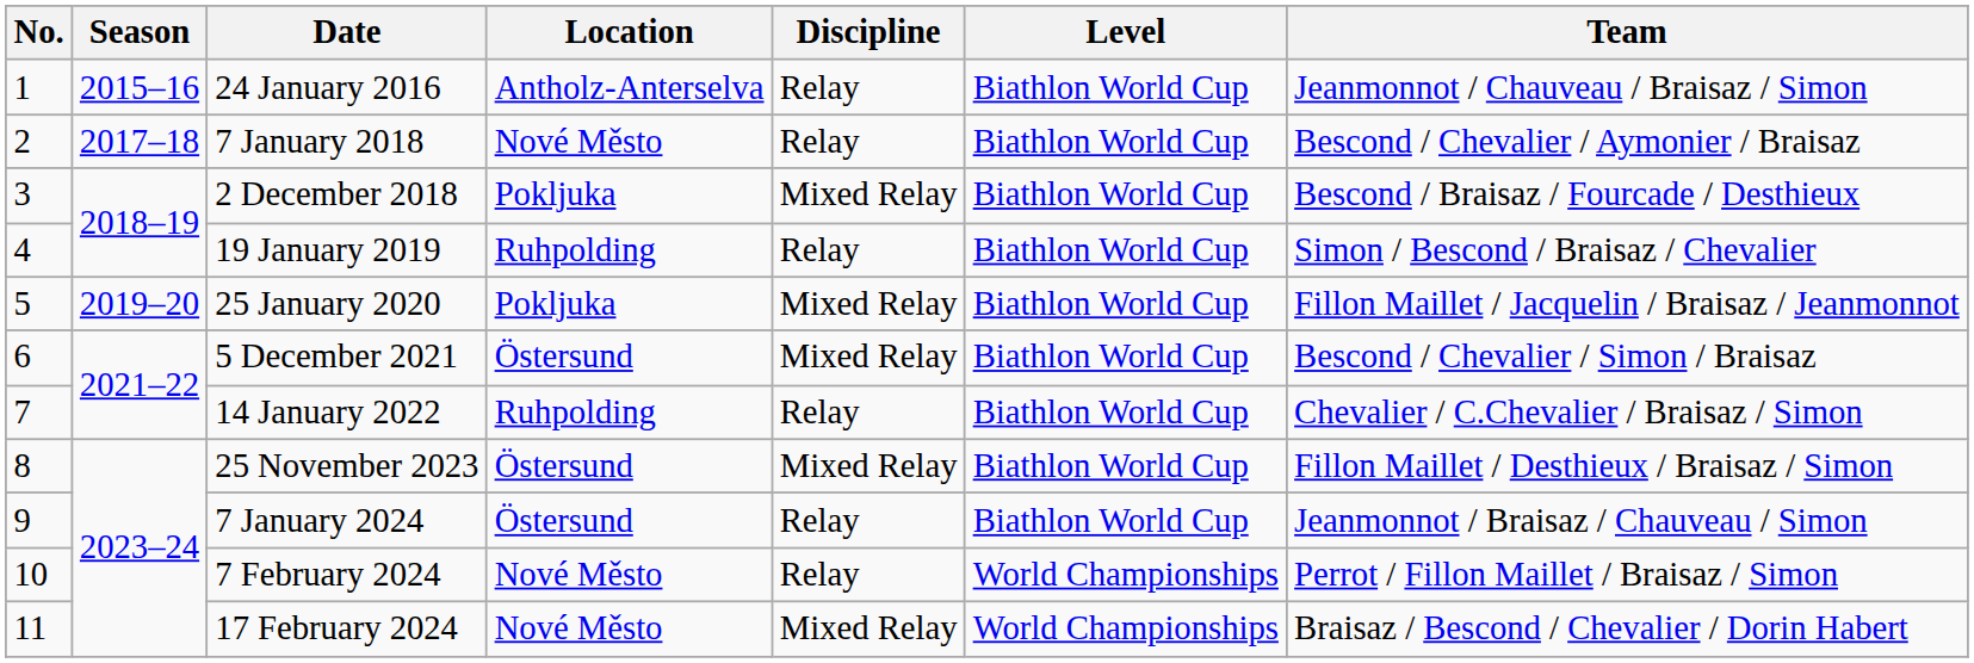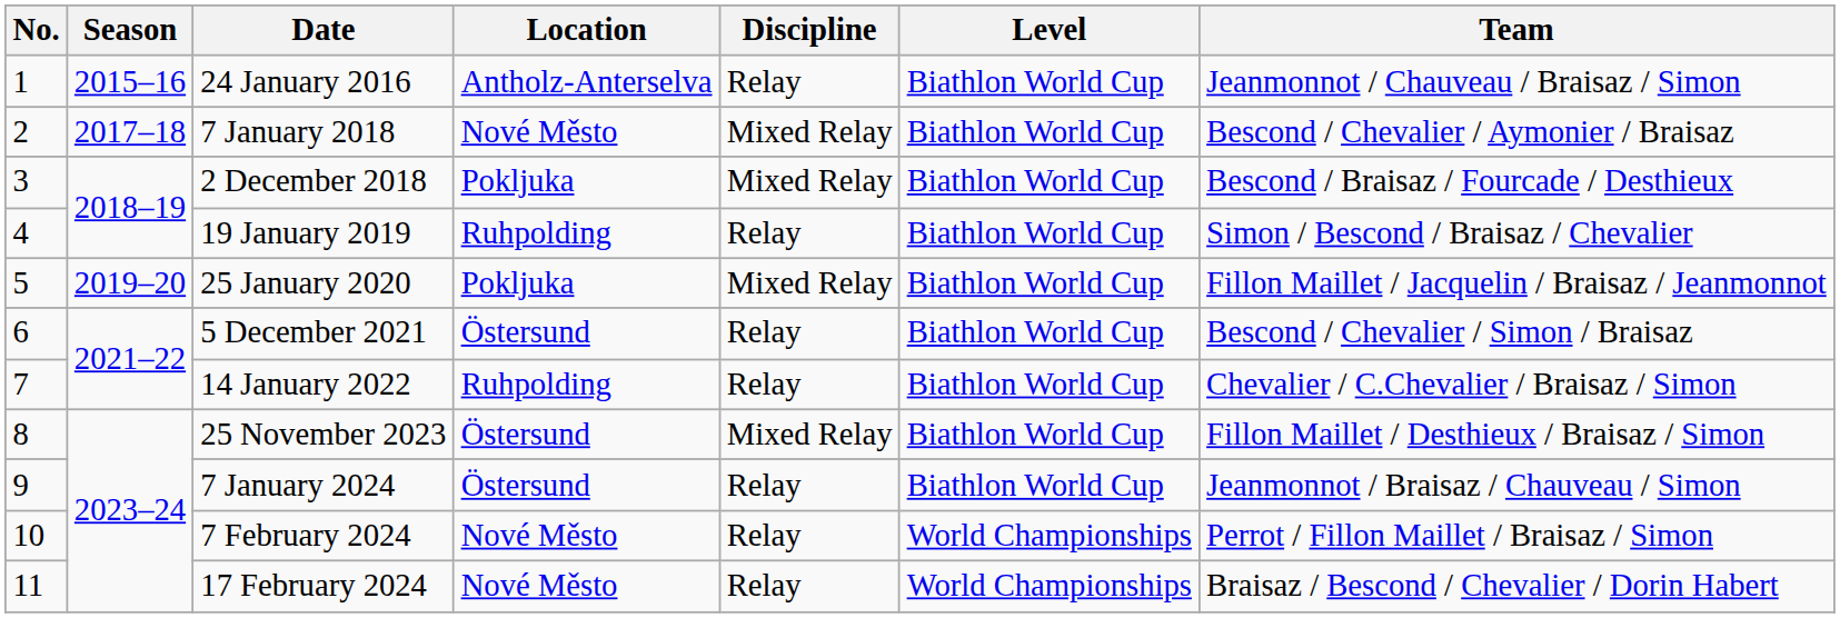7 January 2018 | Discipline: Relay -> Mixed Relay
5 December 2021 | Discipline: Mixed Relay -> Relay
17 February 2024 | Discipline: Mixed Relay -> Relay
